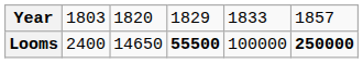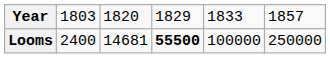Looms | column 3: 14650 -> 14681
Looms | column 6: bold -> normal
